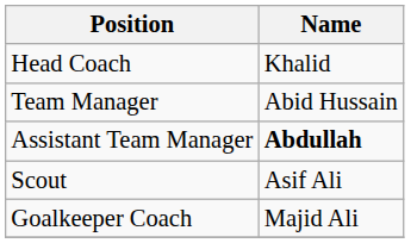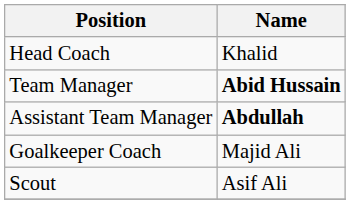Team Manager | Name: normal -> bold
rows swapped: Goalkeeper Coach <-> Scout
